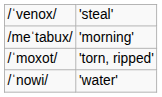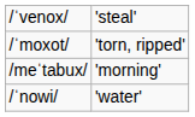rows swapped: /meˈtabux/ <-> /ˈmoxot/
